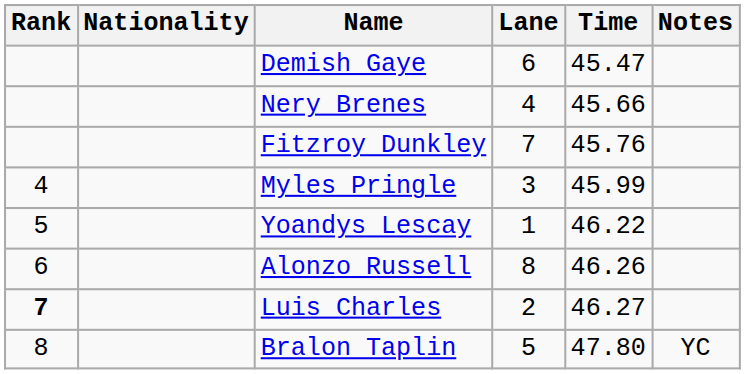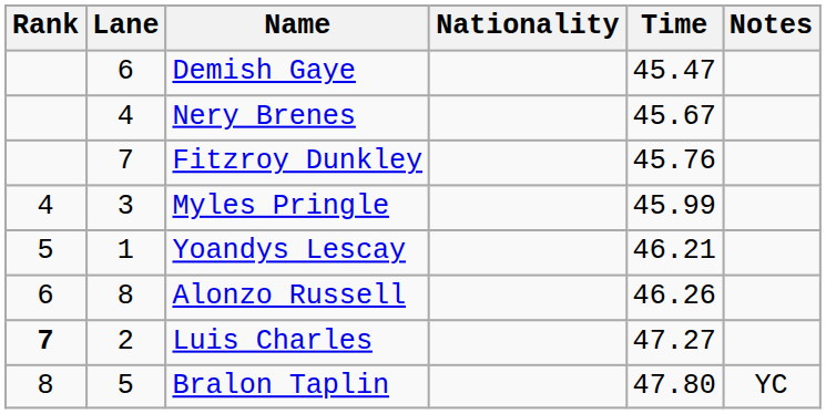columns swapped: Lane <-> Nationality
Nery Brenes | Time: 45.66 -> 45.67
Yoandys Lescay | Time: 46.22 -> 46.21
Luis Charles | Time: 46.27 -> 47.27
